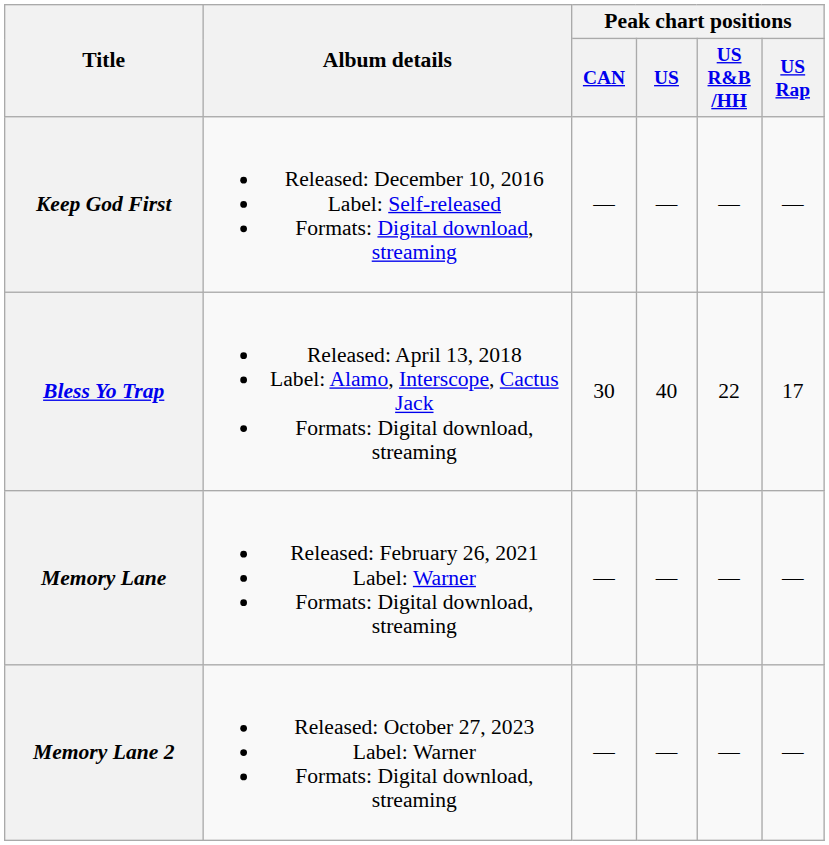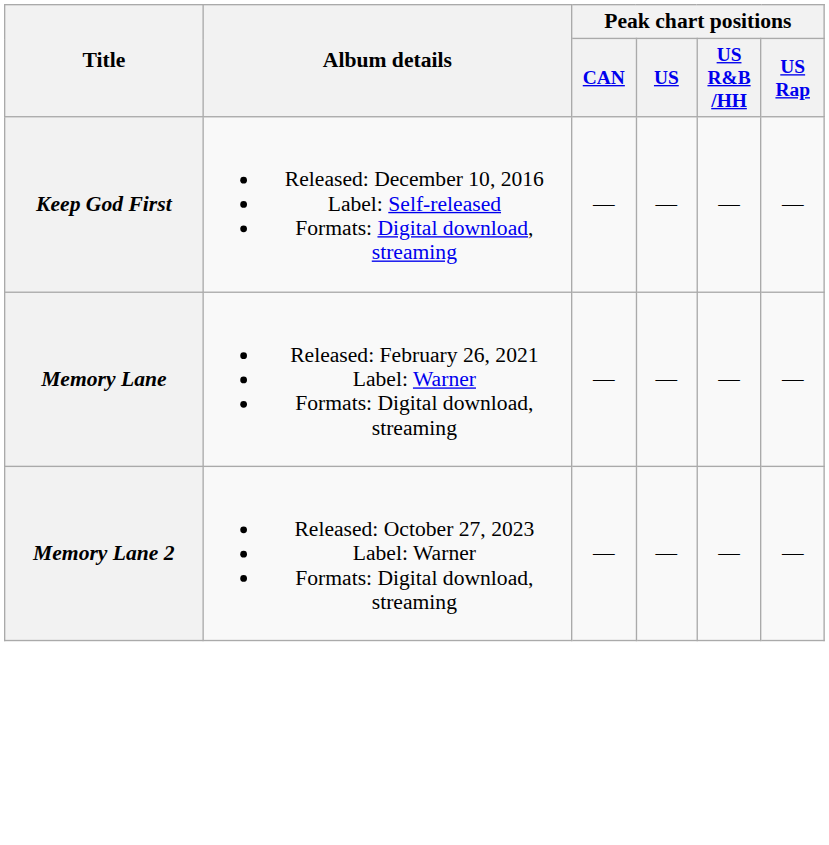- row: Bless Yo Trap | Released: April 13, 2018 Label: Alamo, Interscope, Cactus Jack Formats: Digital download, streaming | 30 | 40 | 22 | 17
